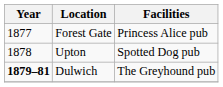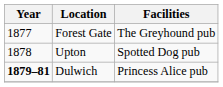Forest Gate | Facilities: Princess Alice pub -> The Greyhound pub
Dulwich | Facilities: The Greyhound pub -> Princess Alice pub
